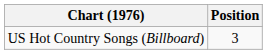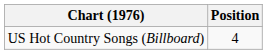US Hot Country Songs (Billboard) | Position: 3 -> 4
